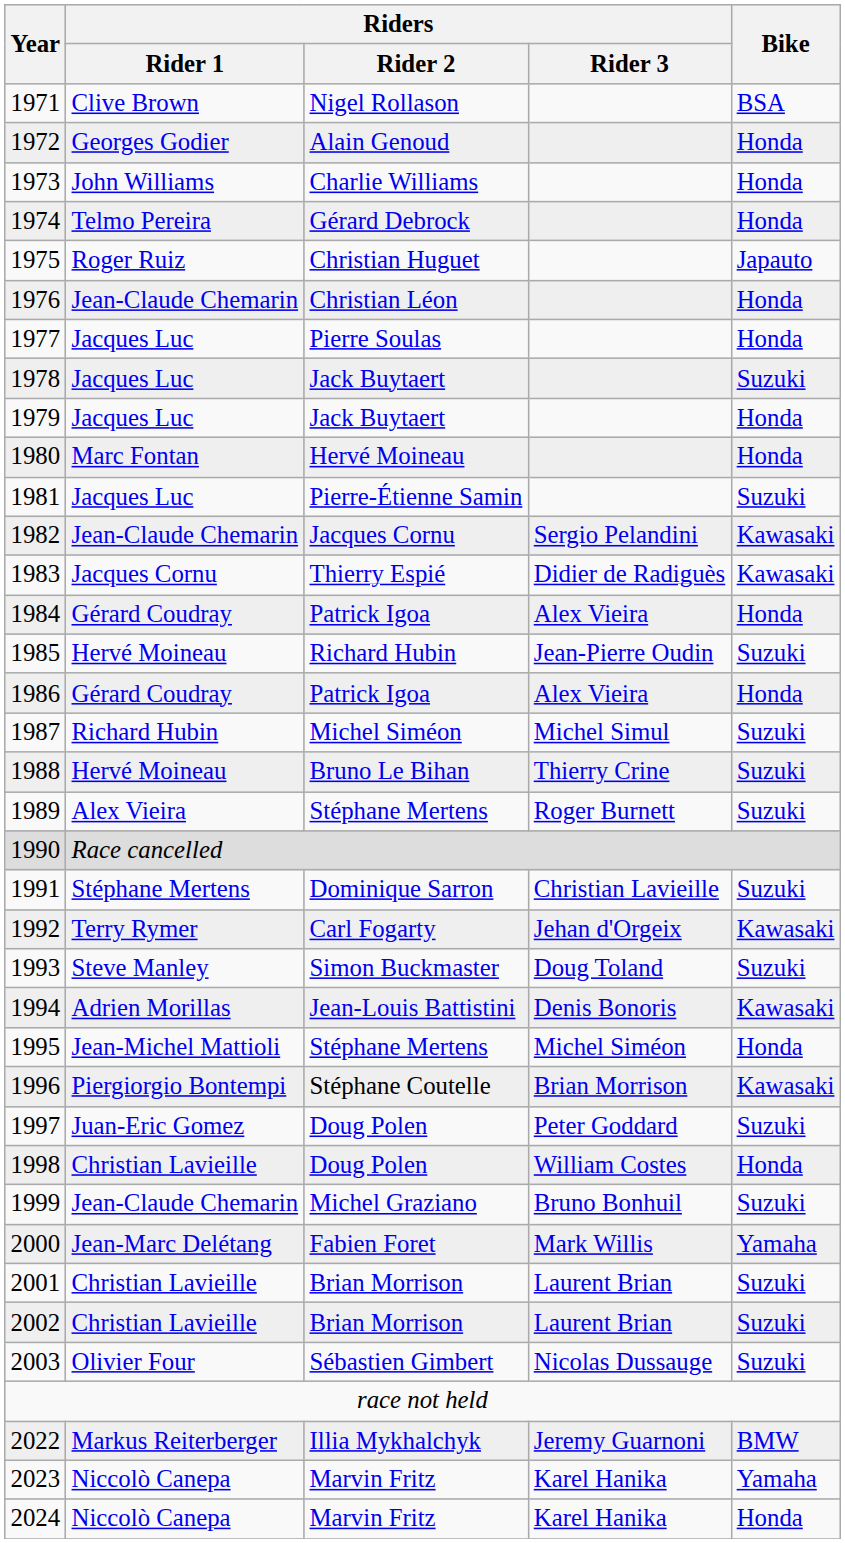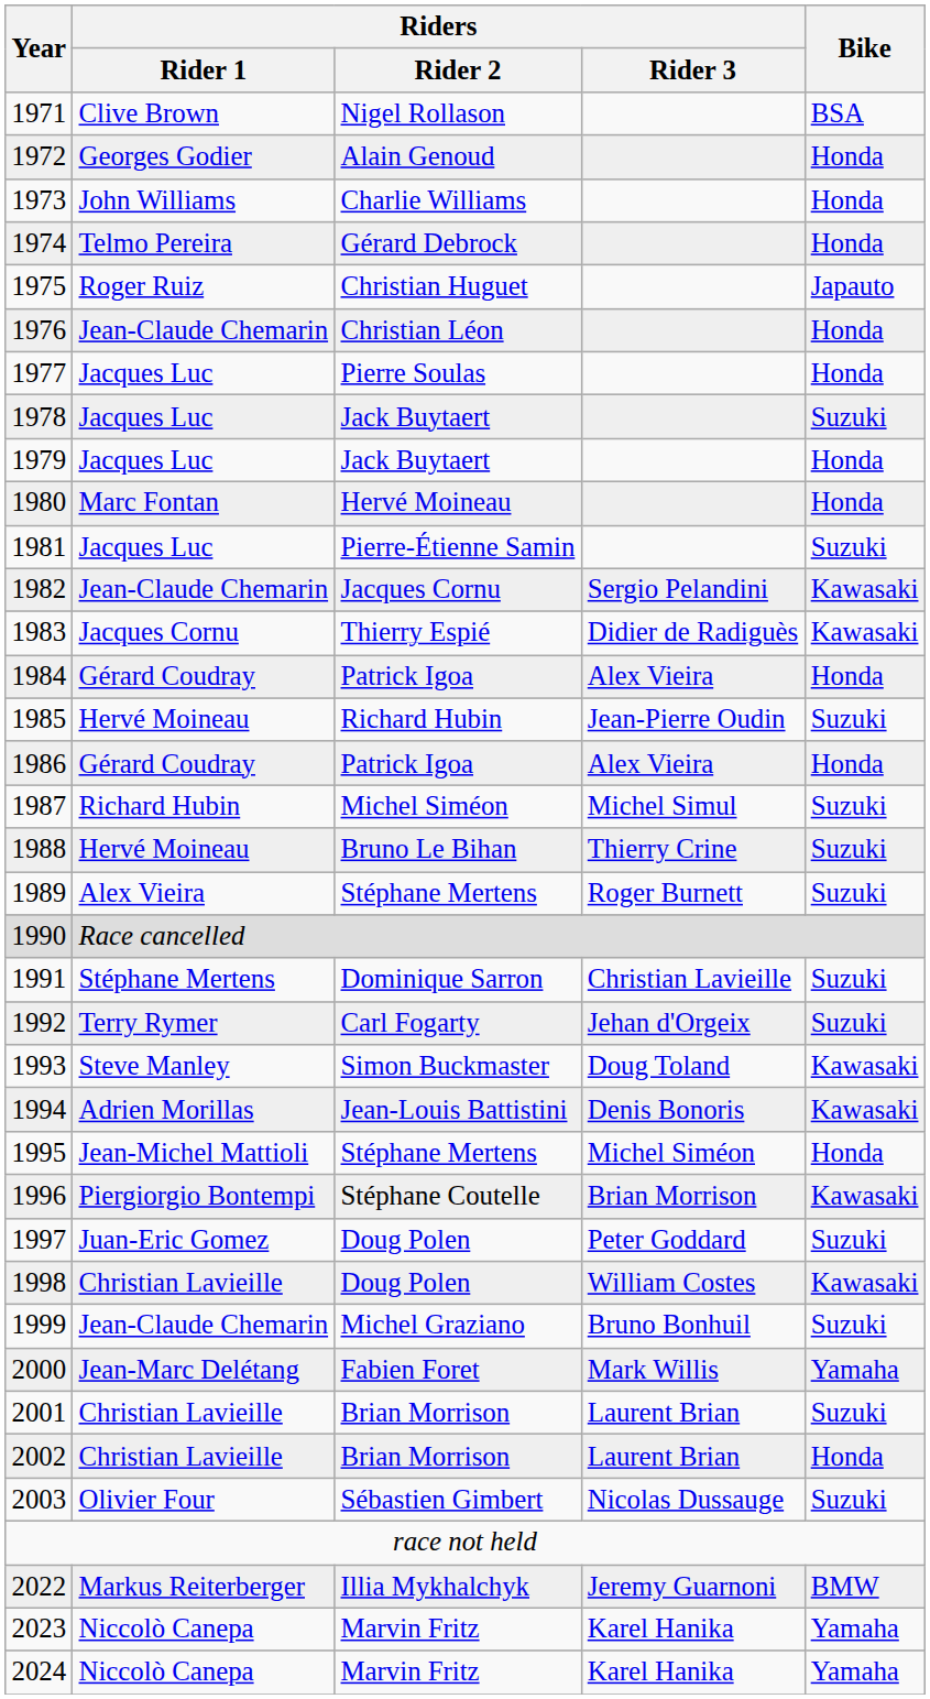1992 | Bike: Kawasaki -> Suzuki
1993 | Bike: Suzuki -> Kawasaki
1998 | Bike: Honda -> Kawasaki
2002 | Bike: Suzuki -> Honda
2024 | Bike: Honda -> Yamaha
